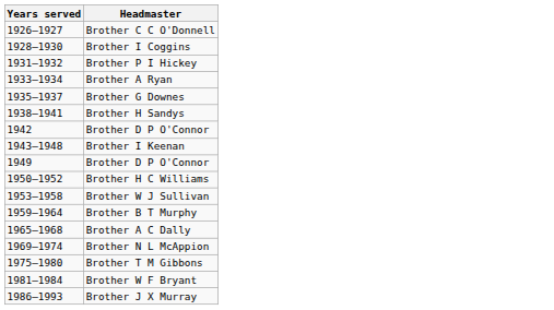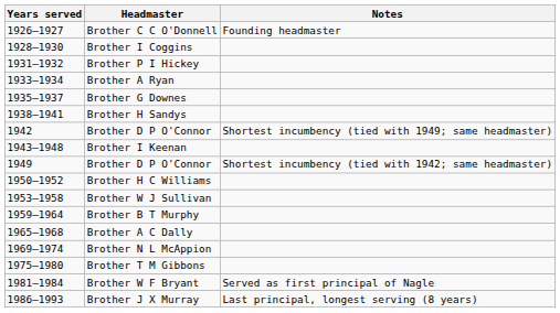+ column: Notes | Founding headmaster | Shortest incumbency (tied with 1949; same headmaster) | Shortest incumbency (tied with 1942; same headmaster) | Served as first principal of Nagle | Last principal, longest serving (8 years)
